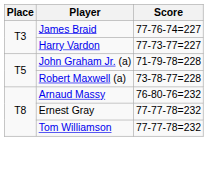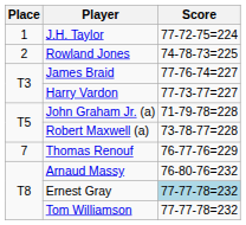+ row: 1 | J.H. Taylor | 77-72-75=224
+ row: 2 | Rowland Jones | 74-78-73=225
+ row: 7 | Thomas Renouf | 76-77-76=229
Ernest Gray | Score: no background -> lightblue background
